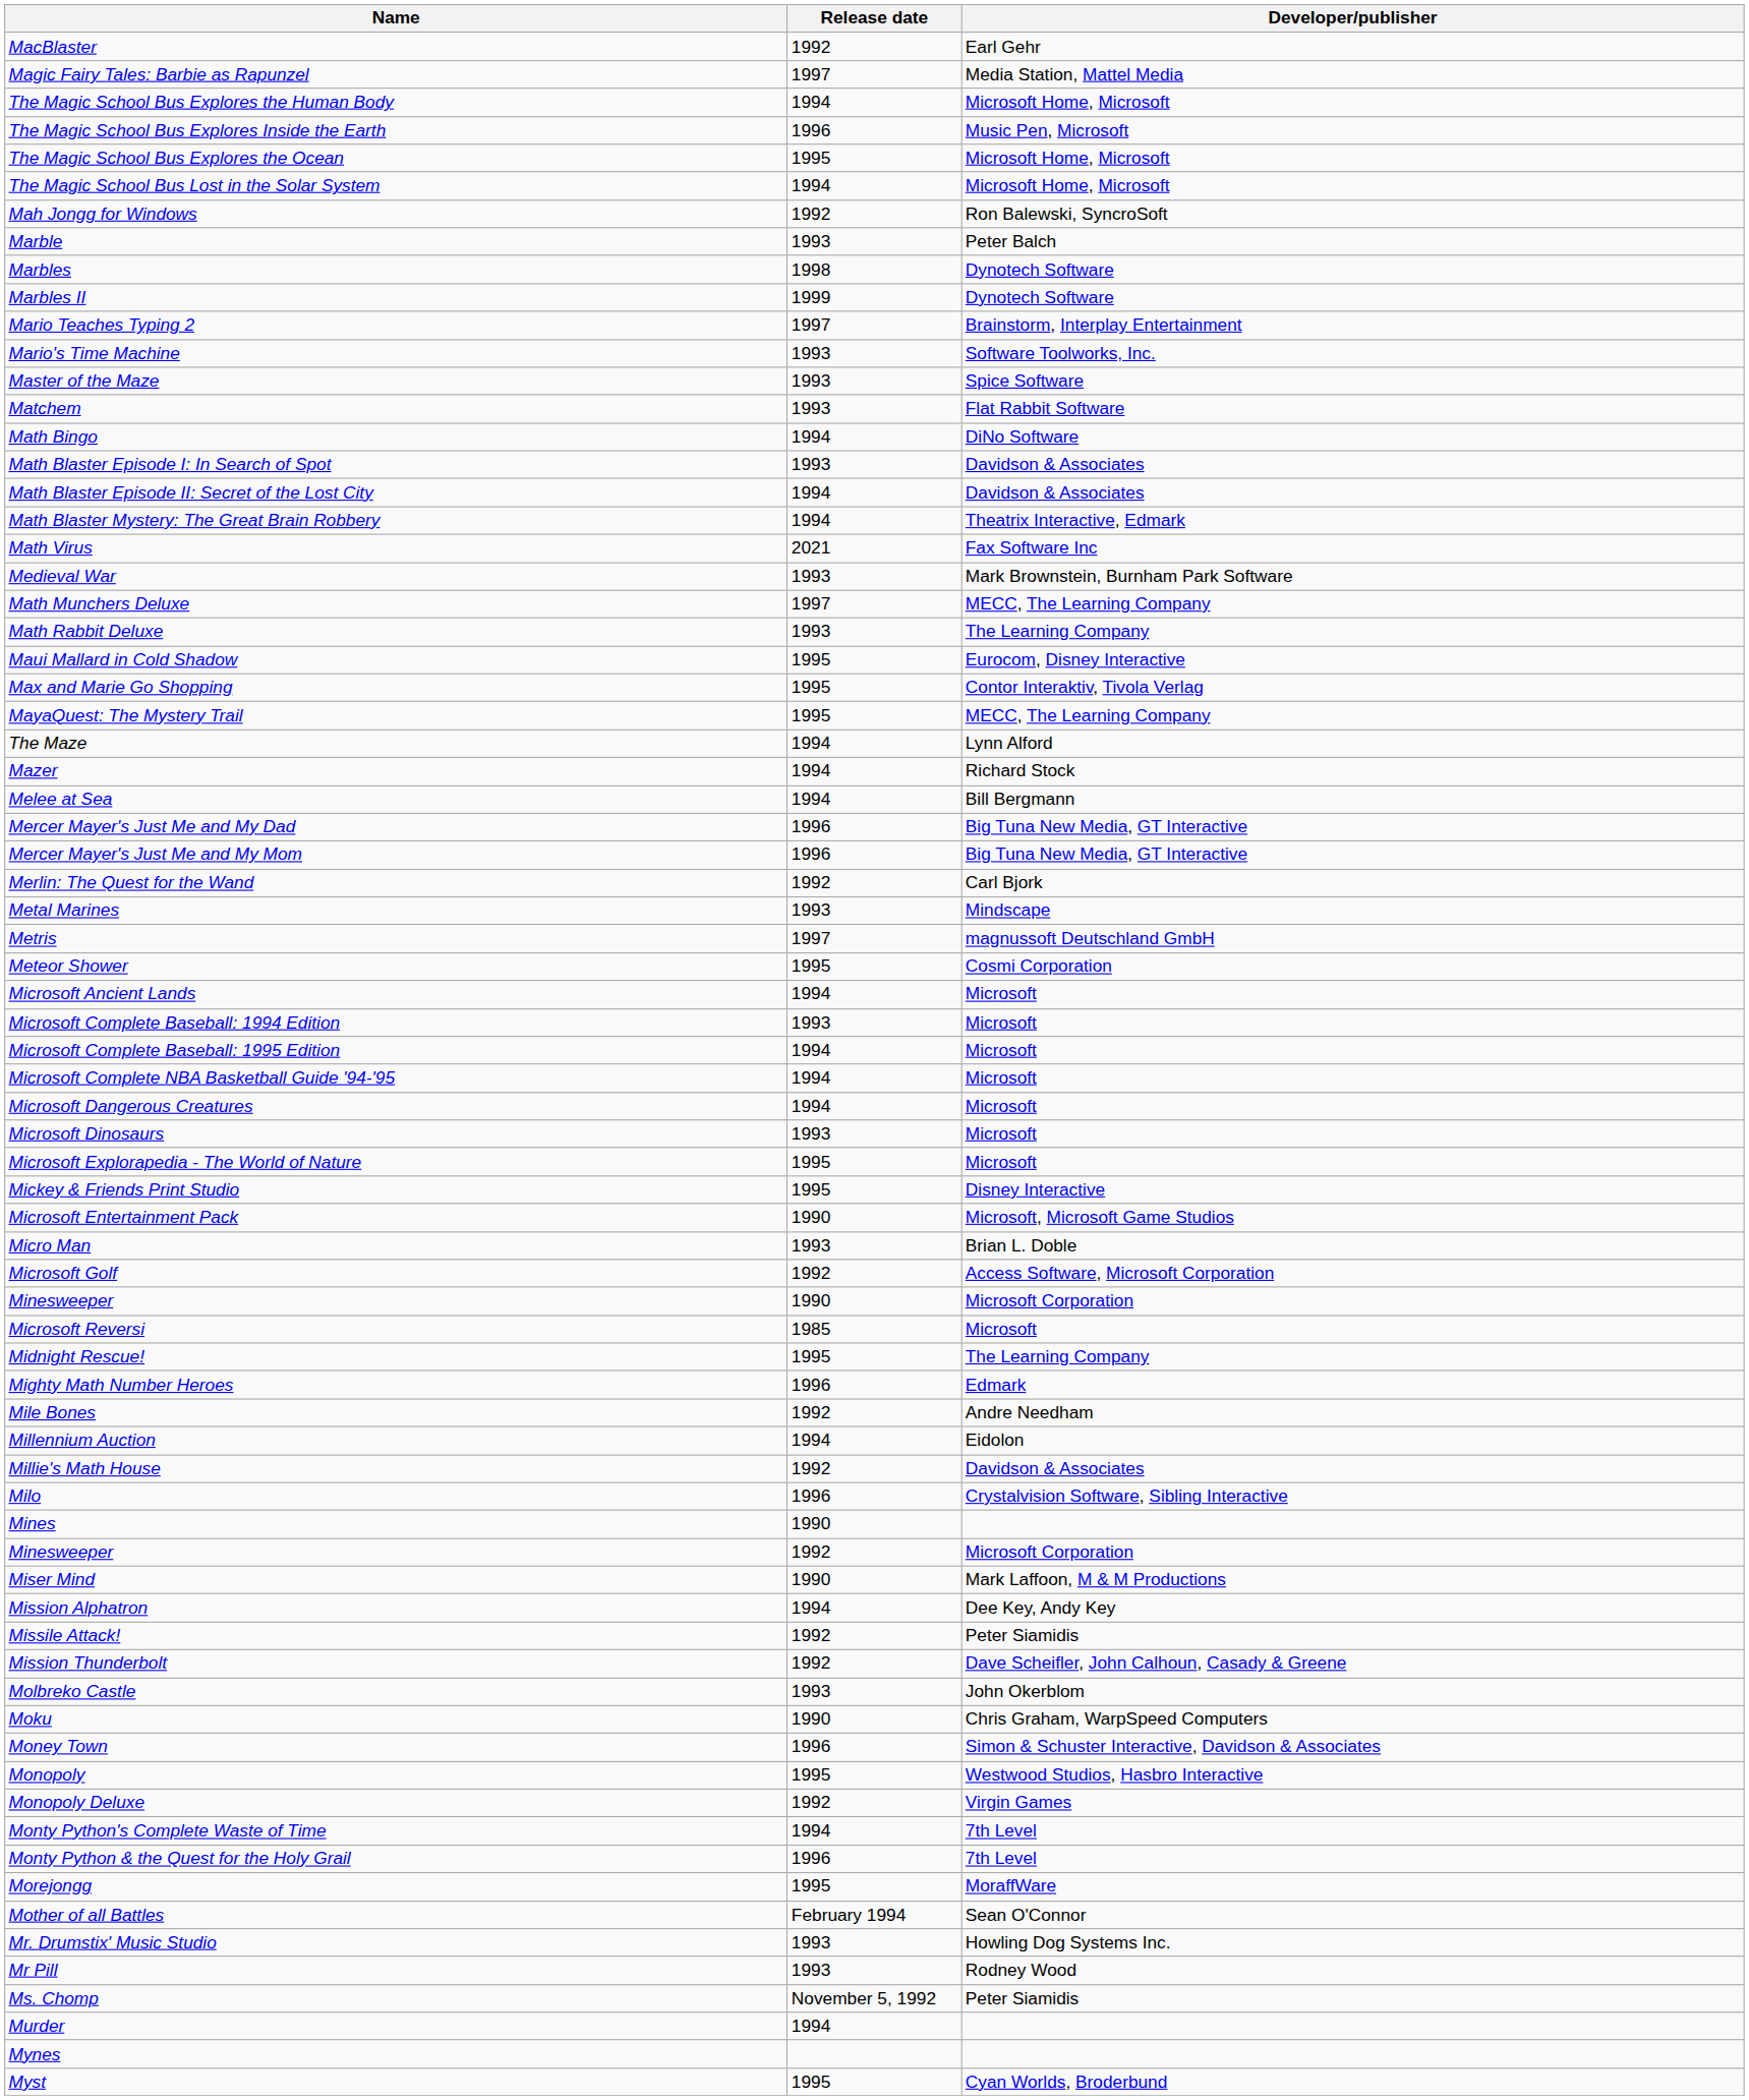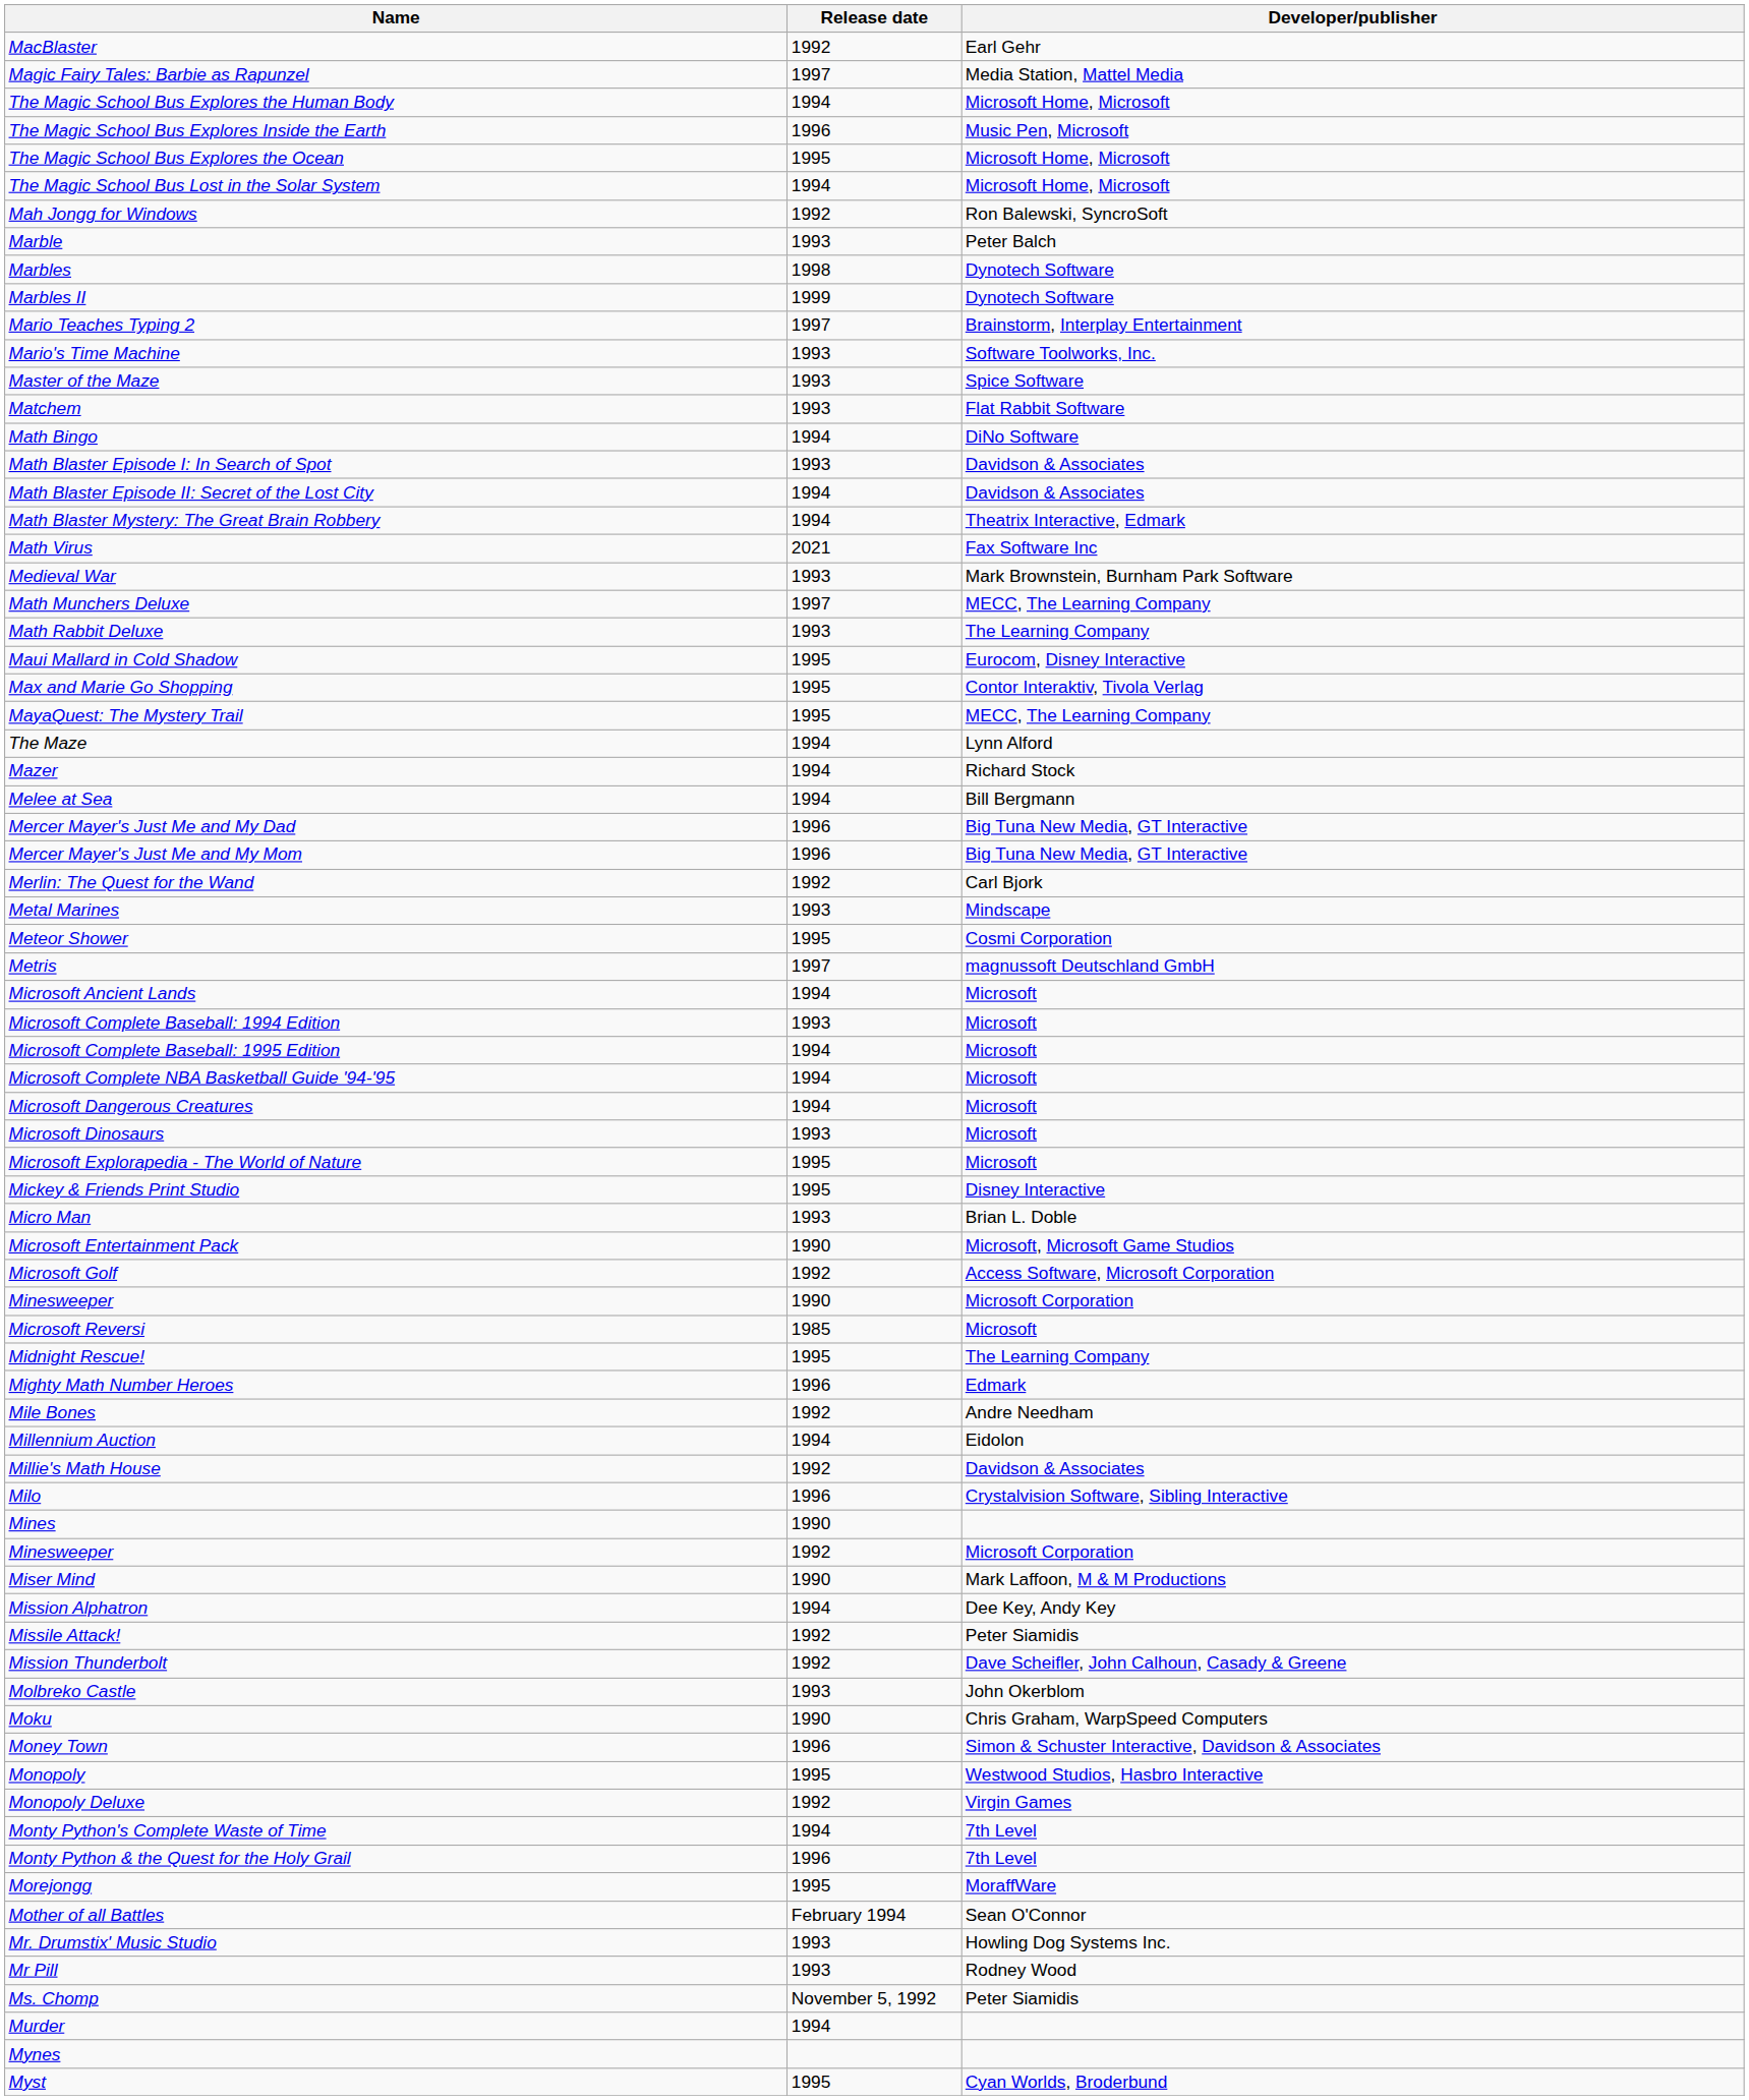rows swapped: Meteor Shower <-> Metris
rows swapped: Micro Man <-> Microsoft Entertainment Pack
